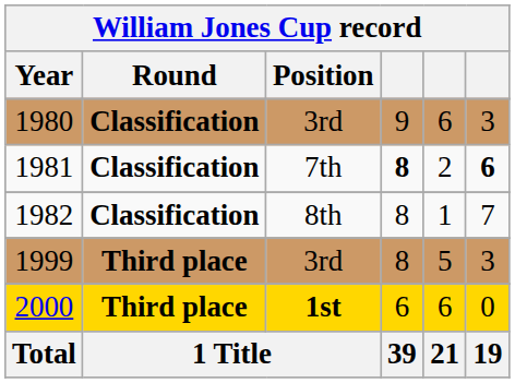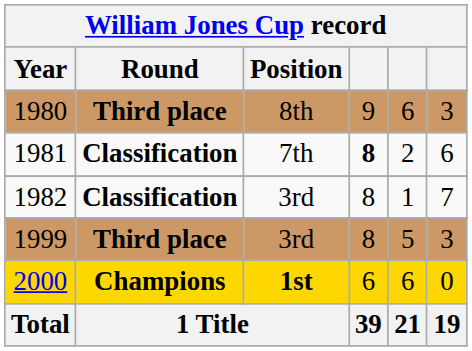1980 | Round: Classification -> Third place
1980 | Position: 3rd -> 8th
1981 | column 6: bold -> normal
1982 | Position: 8th -> 3rd
2000 | Round: Third place -> Champions
